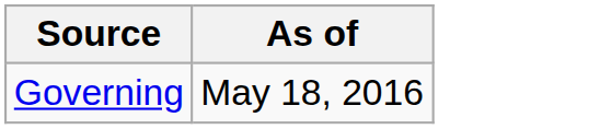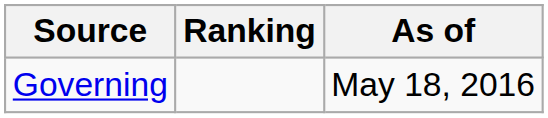+ column: Ranking
